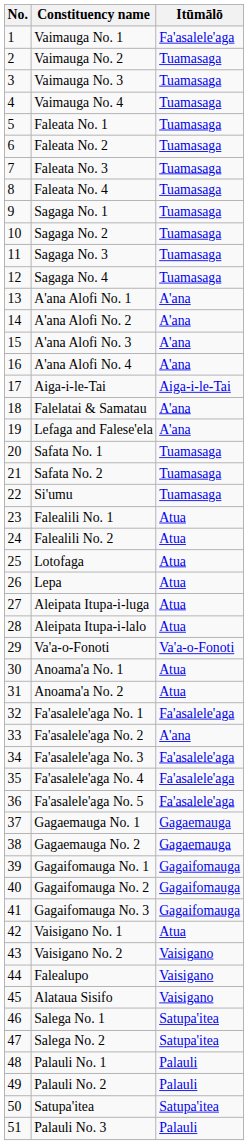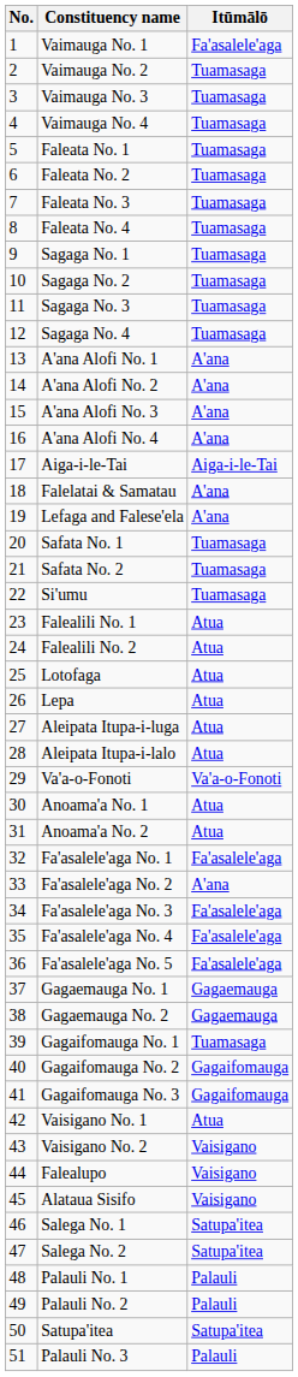Gagaifomauga No. 1 | Itūmālō: Gagaifomauga -> Tuamasaga
